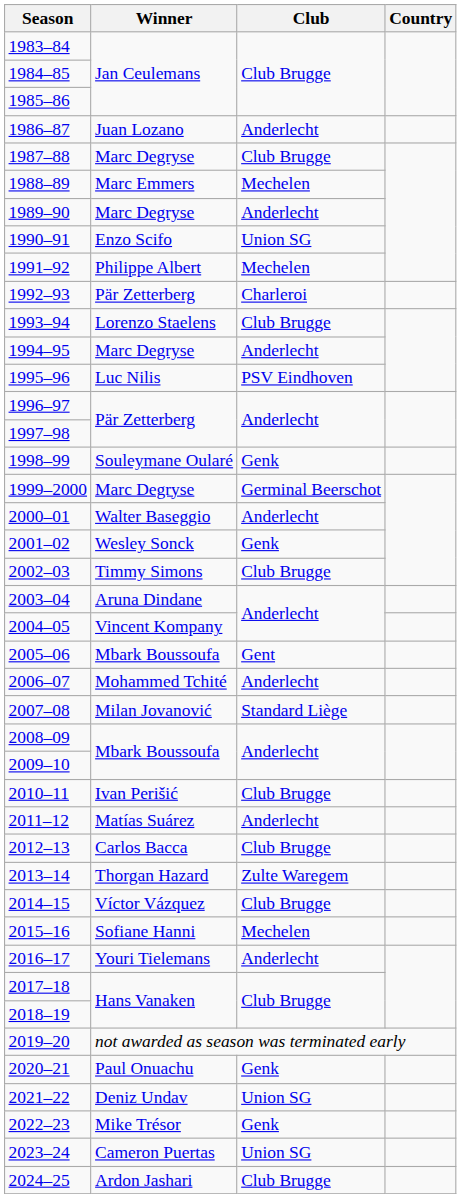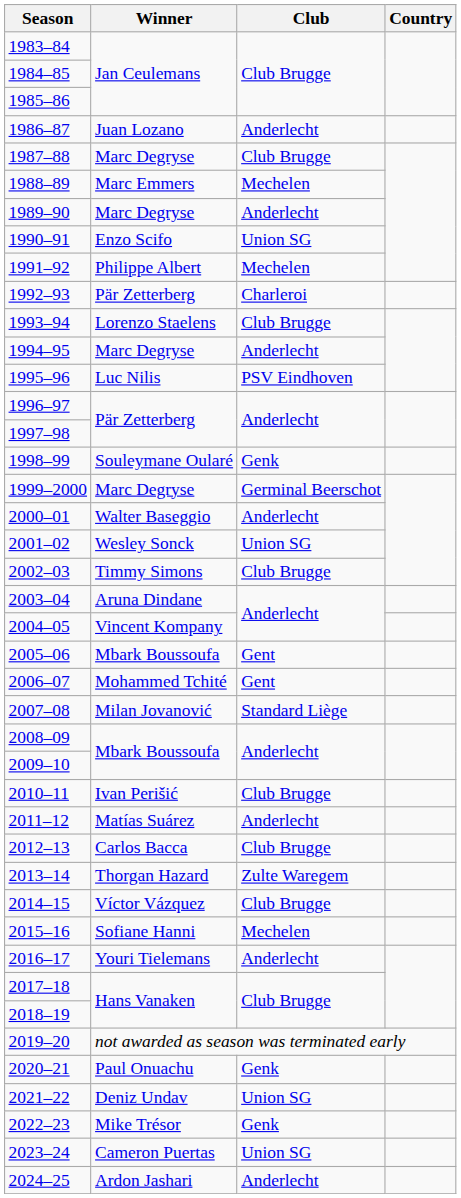2001–02 | Club: Genk -> Union SG
2006–07 | Club: Anderlecht -> Gent
2024–25 | Club: Club Brugge -> Anderlecht
